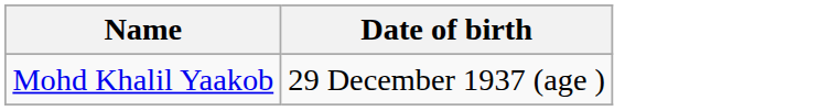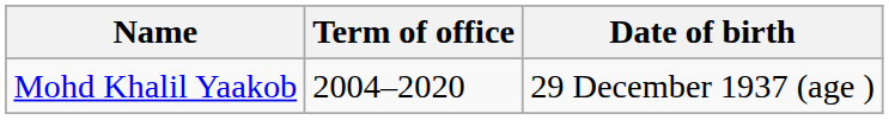+ column: Term of office | 2004–2020
